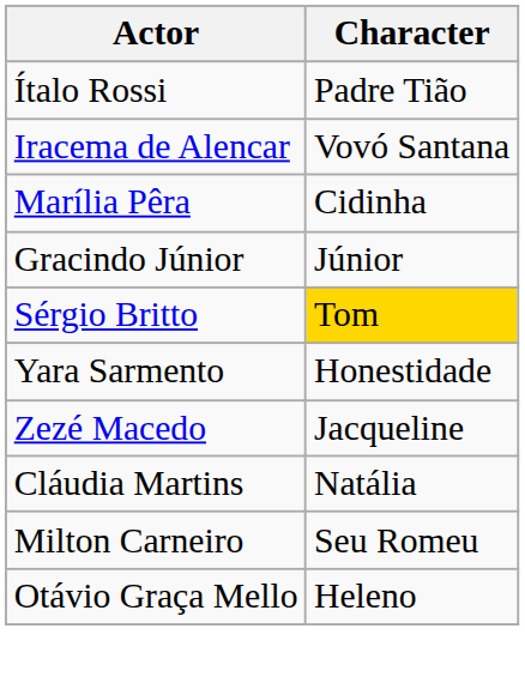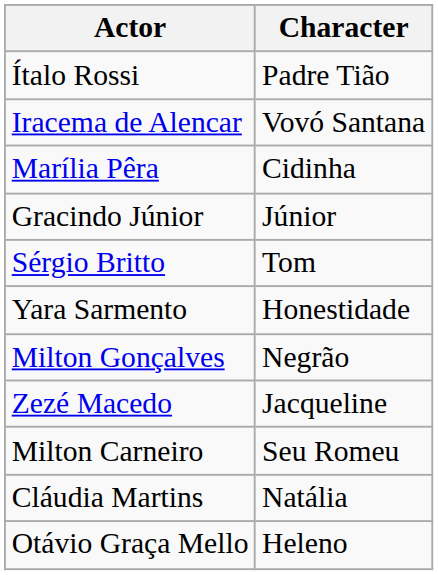Sérgio Britto | Character: gold background -> no background
+ row: Milton Gonçalves | Negrão
rows swapped: Milton Carneiro <-> Cláudia Martins
